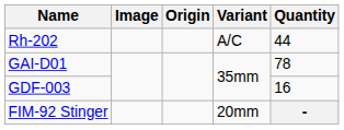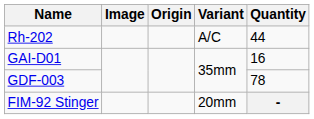GAI-D01 | Quantity: 78 -> 16
GDF-003 | Quantity: 16 -> 78
